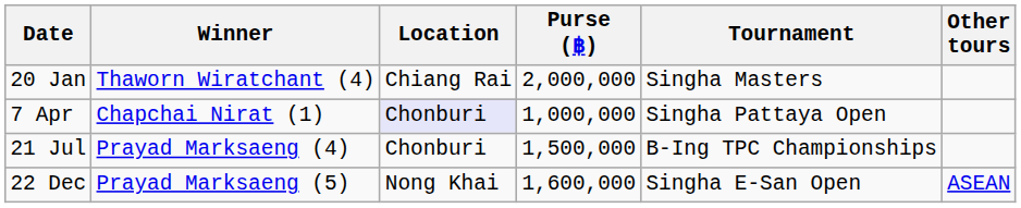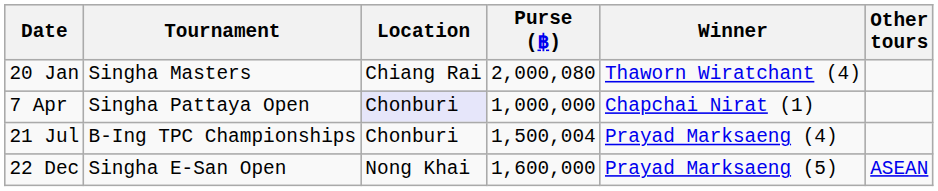columns swapped: Tournament <-> Winner
20 Jan | Purse (฿): 2,000,000 -> 2,000,080
21 Jul | Purse (฿): 1,500,000 -> 1,500,004
